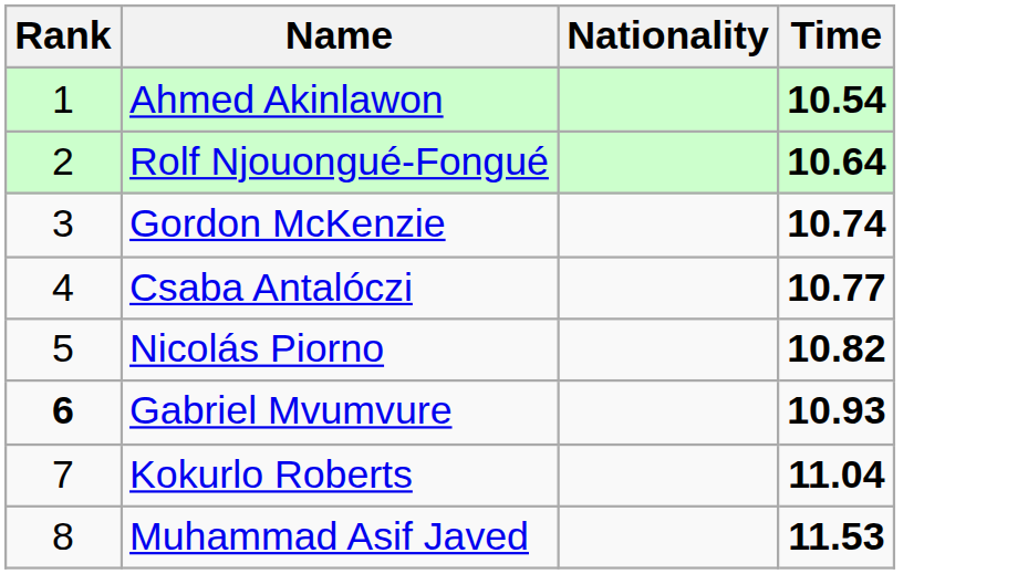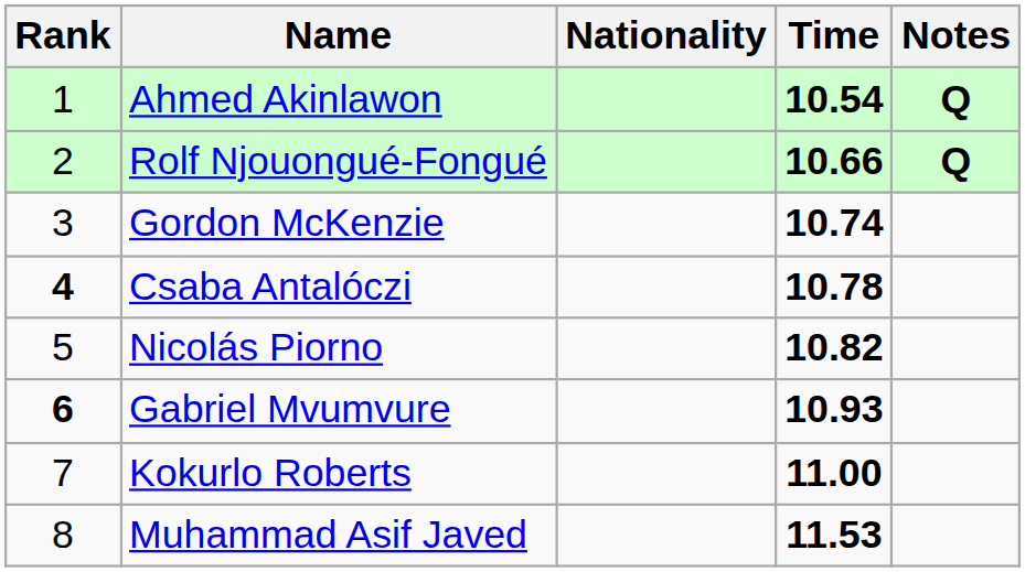+ column: Notes | Q | Q
Rolf Njouongué-Fongué | Time: 10.64 -> 10.66
Csaba Antalóczi | Rank: normal -> bold
Csaba Antalóczi | Time: 10.77 -> 10.78
Kokurlo Roberts | Time: 11.04 -> 11.00
